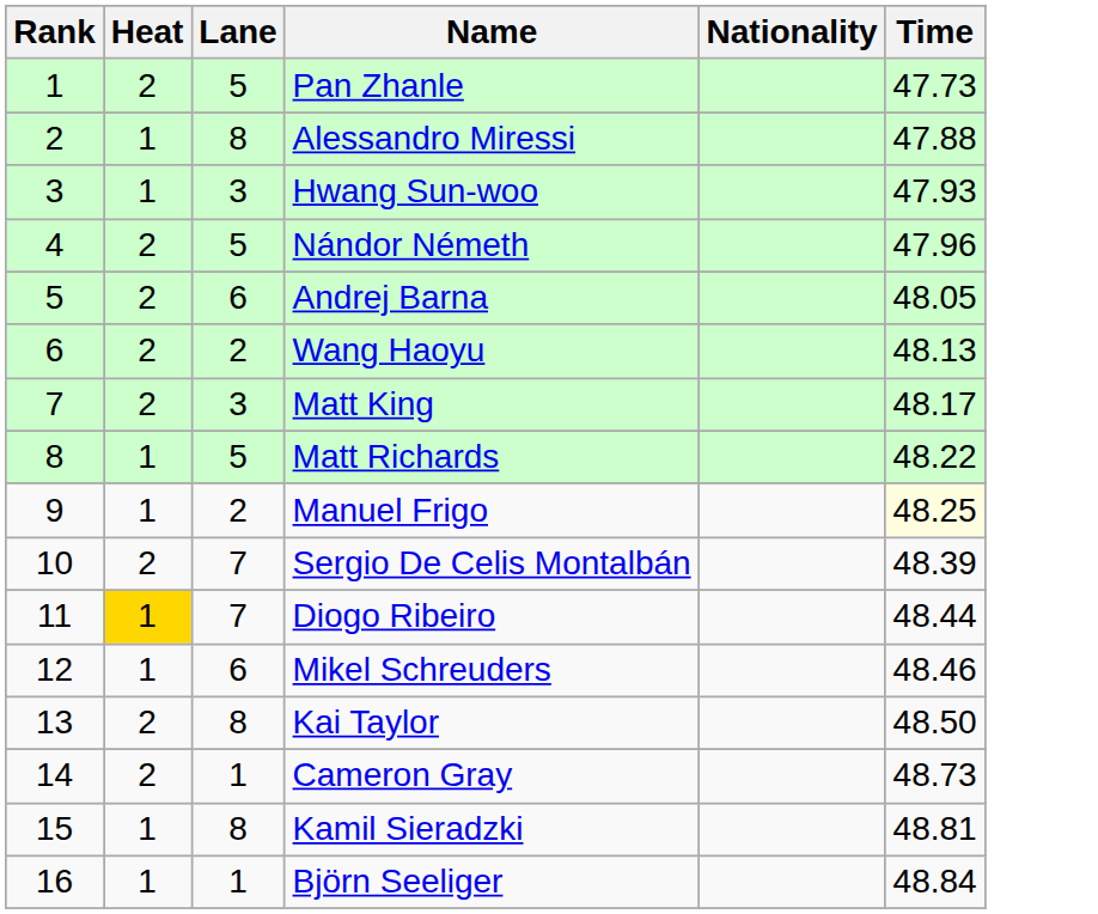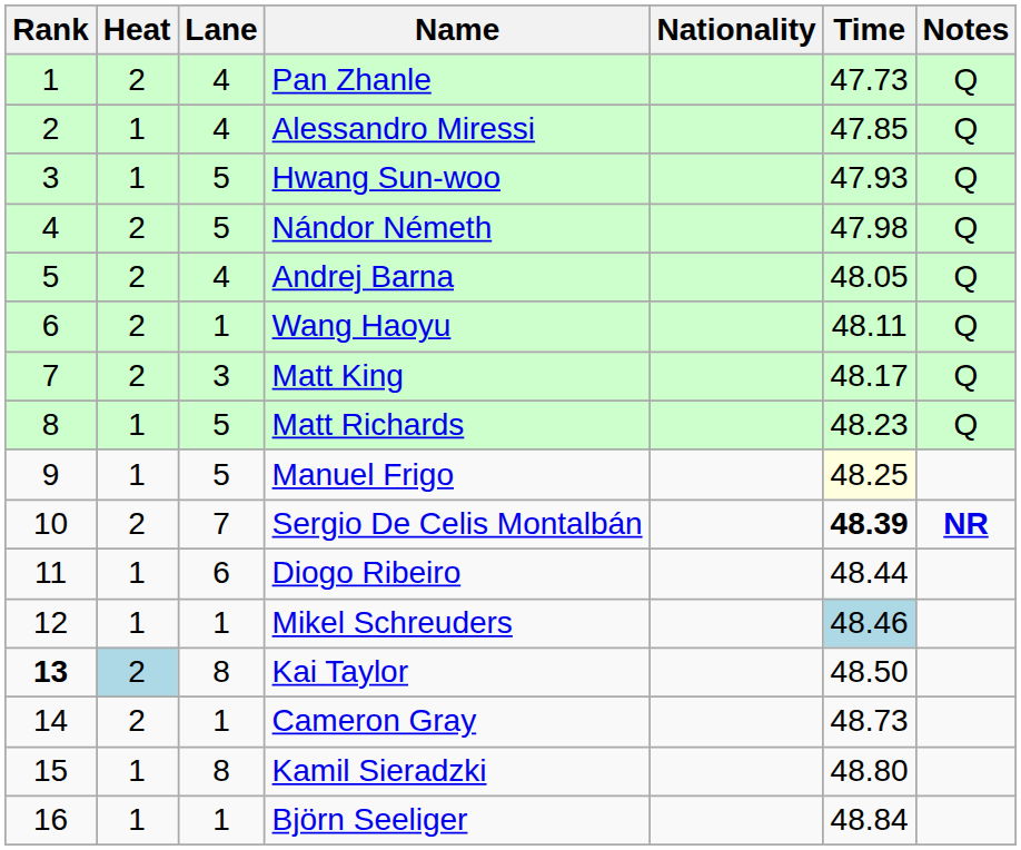+ column: Notes | Q | Q | Q | Q | Q | Q | Q | Q | NR
Pan Zhanle | Lane: 5 -> 4
Alessandro Miressi | Lane: 8 -> 4
Alessandro Miressi | Time: 47.88 -> 47.85
Hwang Sun-woo | Lane: 3 -> 5
Nándor Németh | Time: 47.96 -> 47.98
Andrej Barna | Lane: 6 -> 4
Wang Haoyu | Lane: 2 -> 1
Wang Haoyu | Time: 48.13 -> 48.11
Matt Richards | Time: 48.22 -> 48.23
Manuel Frigo | Lane: 2 -> 5
Sergio De Celis Montalbán | Time: normal -> bold
Diogo Ribeiro | Heat: gold background -> no background
Diogo Ribeiro | Lane: 7 -> 6
Mikel Schreuders | Lane: 6 -> 1
Mikel Schreuders | Time: no background -> lightblue background
Kai Taylor | Rank: normal -> bold
Kai Taylor | Heat: no background -> lightblue background
Kamil Sieradzki | Time: 48.81 -> 48.80
